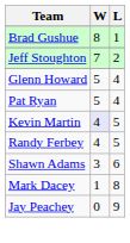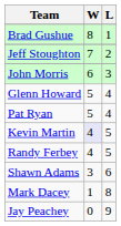+ row: John Morris | 6 | 3
